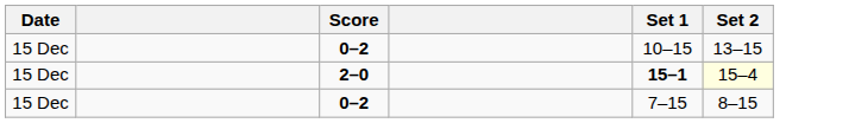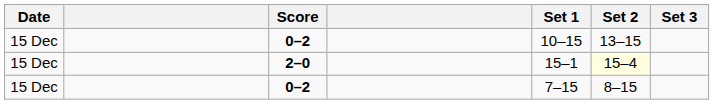+ column: Set 3
2–0 | Set 1: bold -> normal
